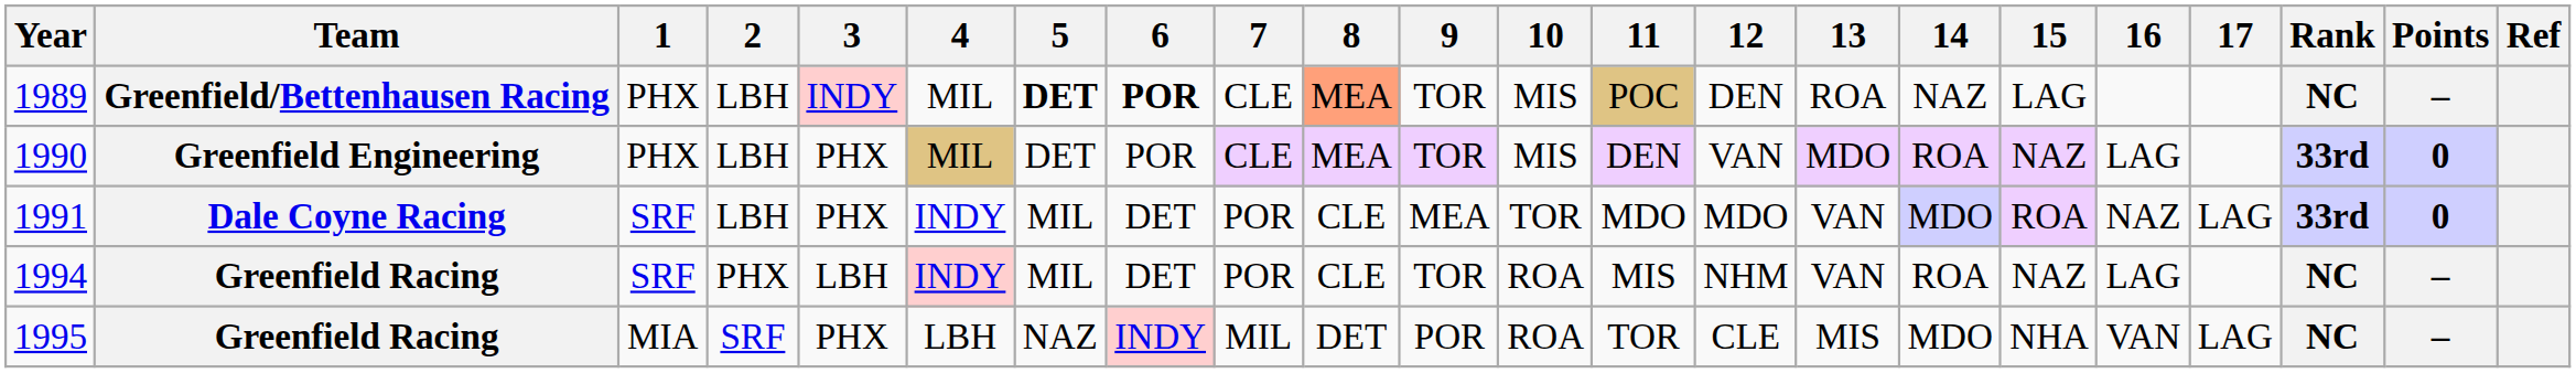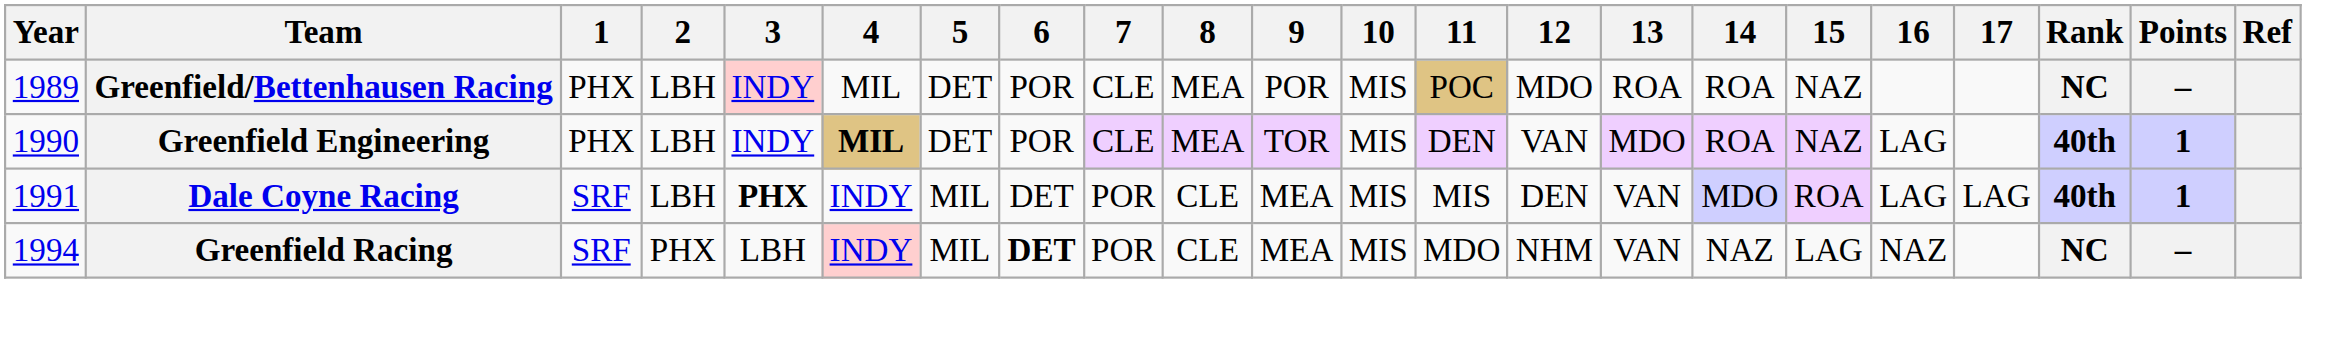1989 | 5: bold -> normal
1989 | 6: bold -> normal
1989 | 8: lightsalmon background -> no background
1989 | 9: TOR -> POR
1989 | 12: DEN -> MDO
1989 | 14: NAZ -> ROA
1989 | 15: LAG -> NAZ
1990 | 3: PHX -> INDY
1990 | 4: normal -> bold
1990 | Rank: 33rd -> 40th
1990 | Points: 0 -> 1
1991 | 3: normal -> bold
1991 | 10: TOR -> MIS
1991 | 11: MDO -> MIS
1991 | 12: MDO -> DEN
1991 | 16: NAZ -> LAG
1991 | Rank: 33rd -> 40th
1991 | Points: 0 -> 1
1994 | 6: normal -> bold
1994 | 9: TOR -> MEA
1994 | 10: ROA -> MIS
1994 | 11: MIS -> MDO
1994 | 14: ROA -> NAZ
1994 | 15: NAZ -> LAG
1994 | 16: LAG -> NAZ
- row: 1995 | Greenfield Racing | MIA | SRF | PHX | LBH | NAZ | INDY | MIL | DET | POR | ROA | TOR | CLE | MIS | MDO | NHA | VAN | LAG | NC | –
